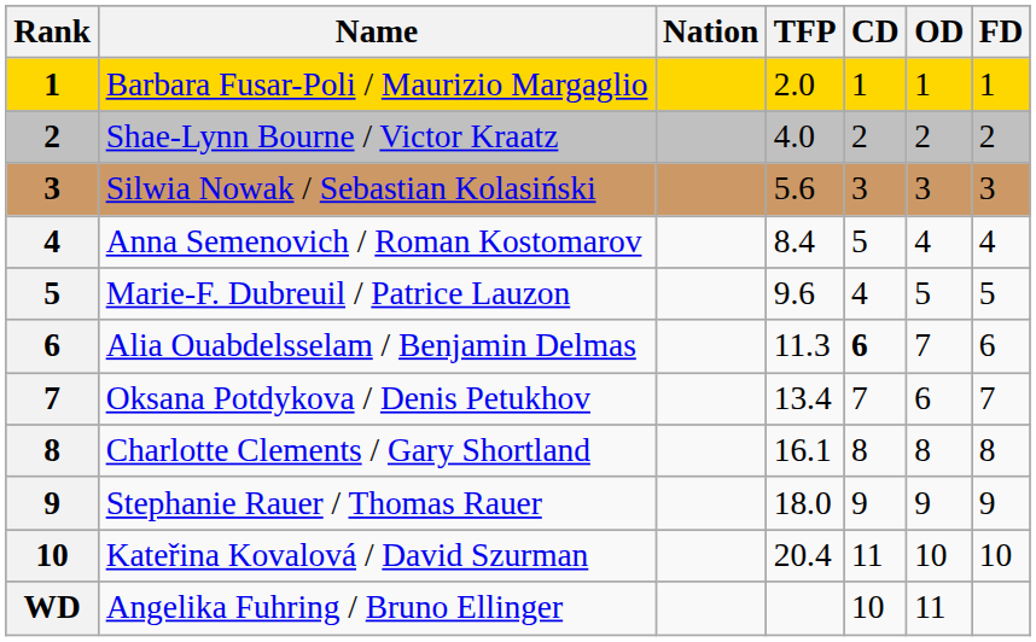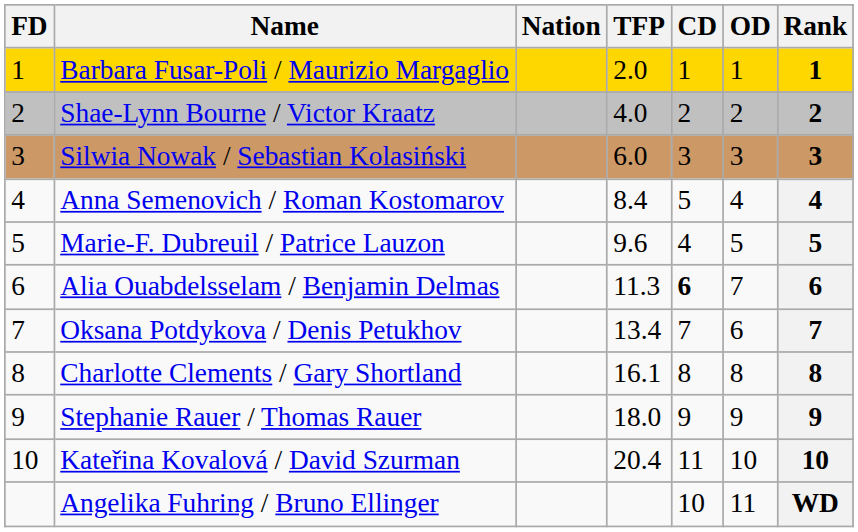columns swapped: Rank <-> FD
Silwia Nowak / Sebastian Kolasiński | TFP: 5.6 -> 6.0
